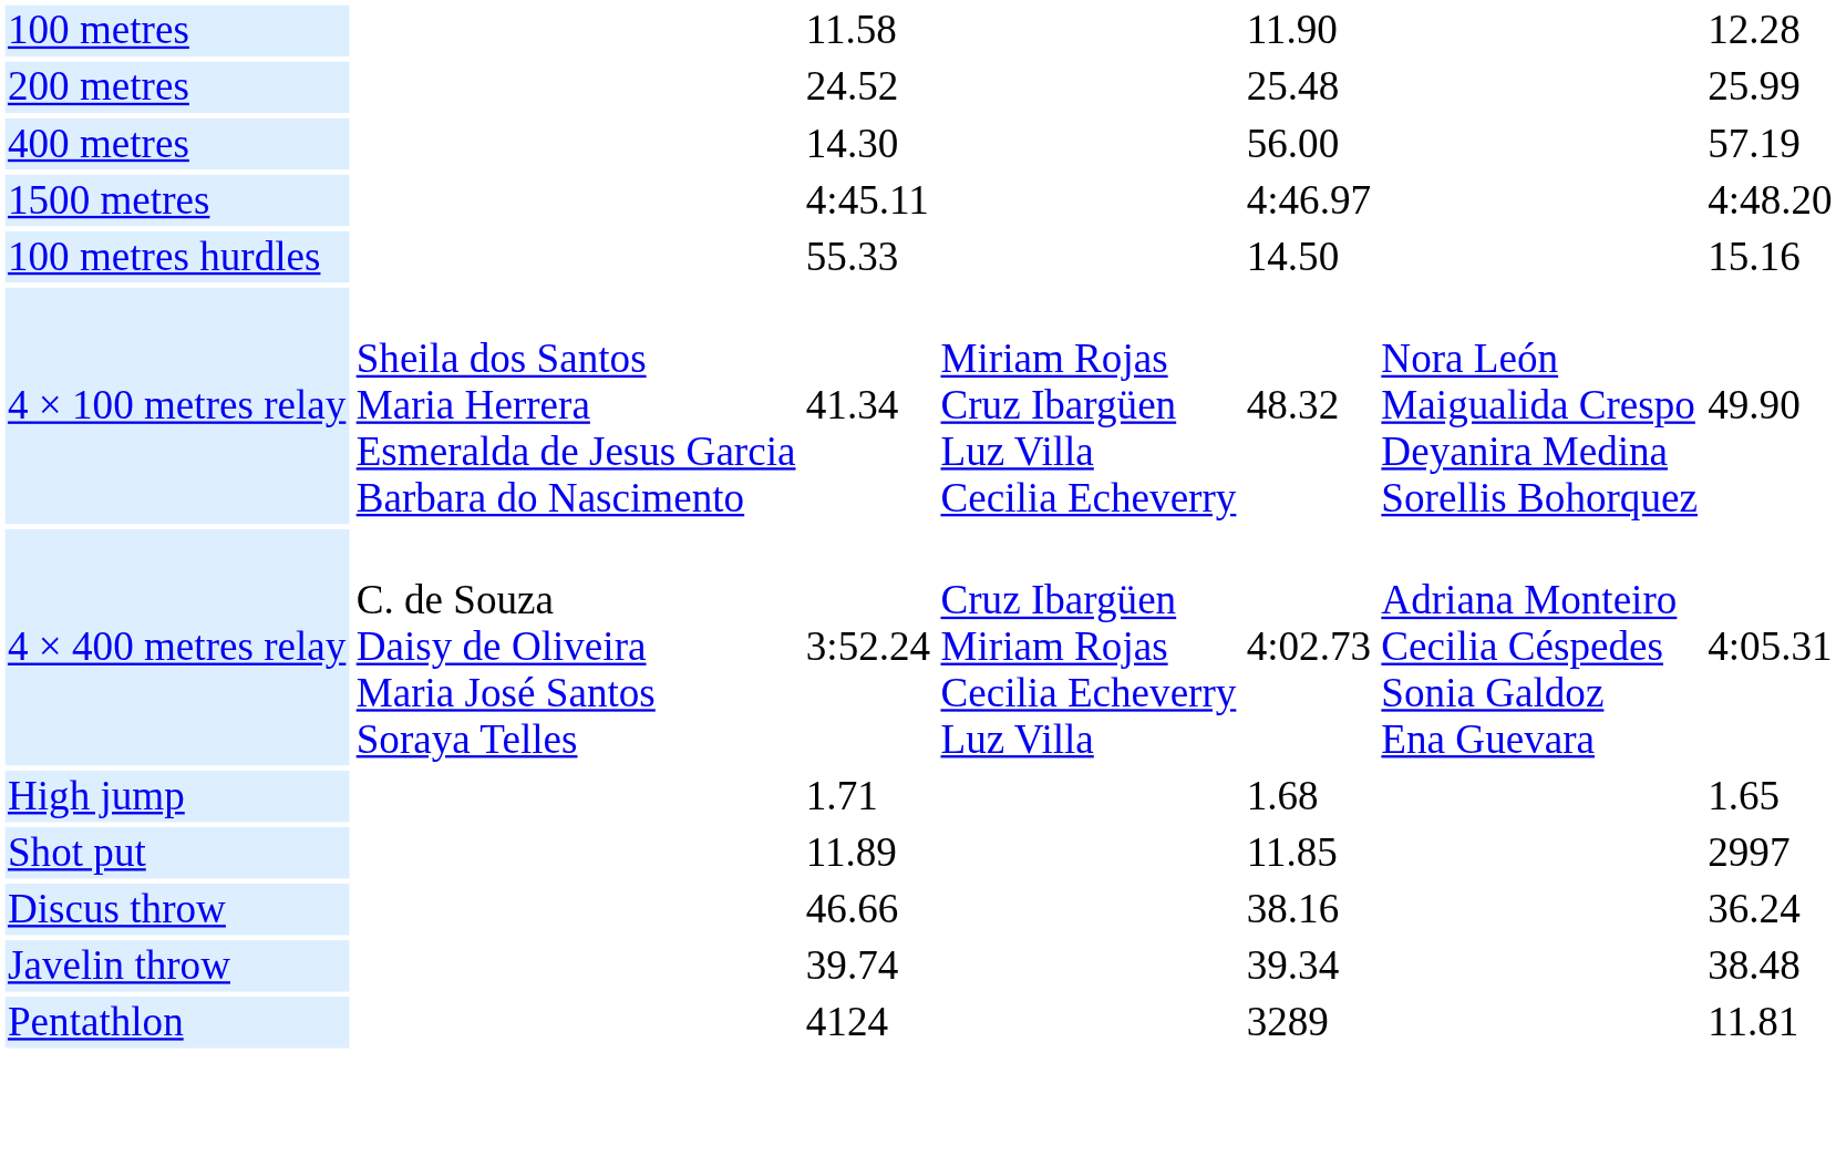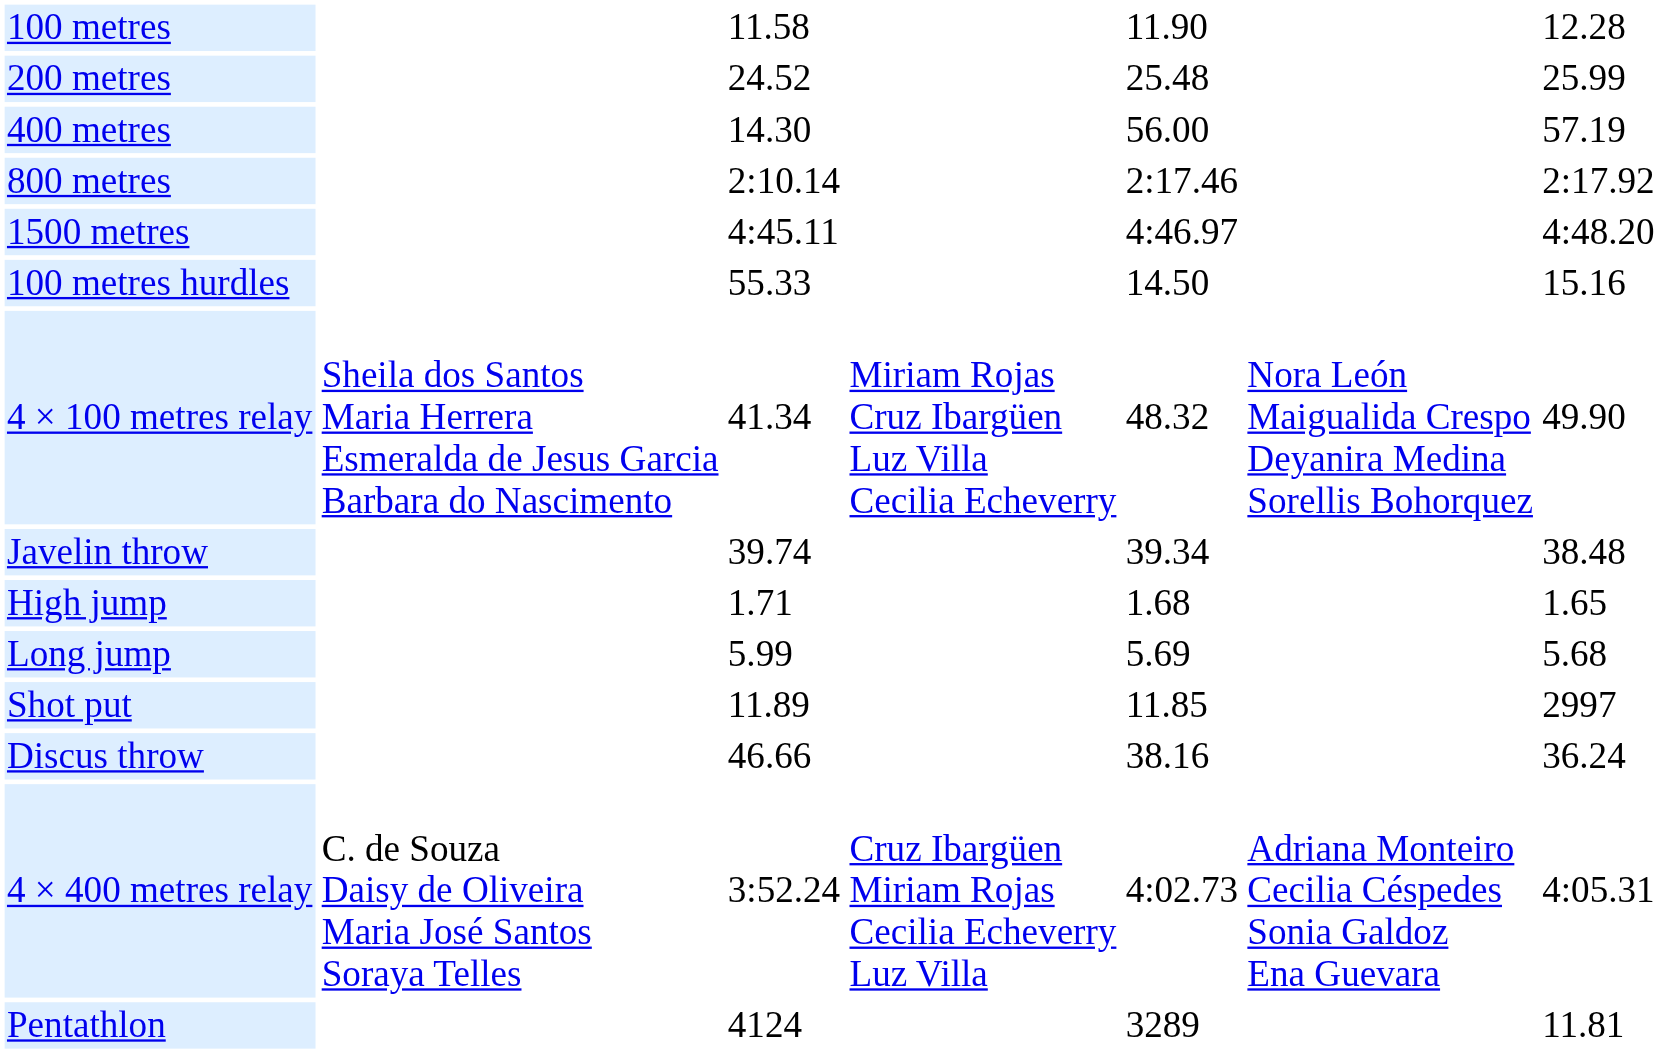+ row: 800 metres | 2:10.14 | 2:17.46 | 2:17.92
rows swapped: 4 × 400 metres relay <-> Javelin throw
+ row: Long jump | 5.99 | 5.69 | 5.68
